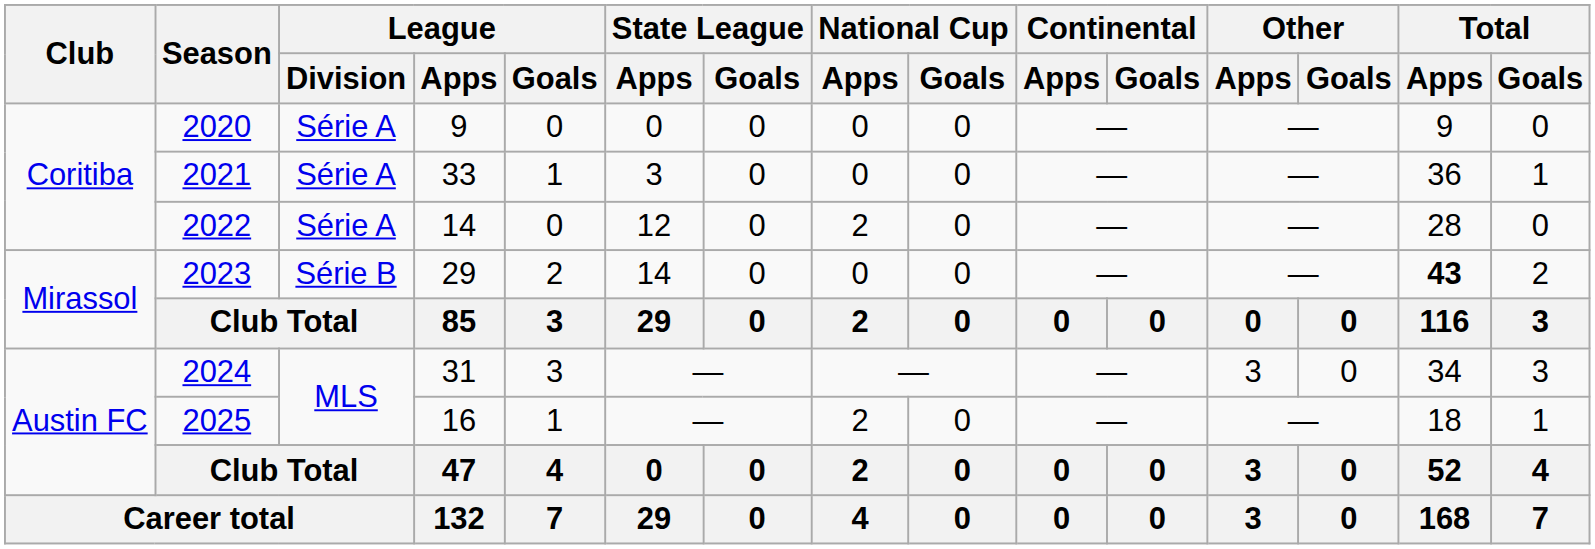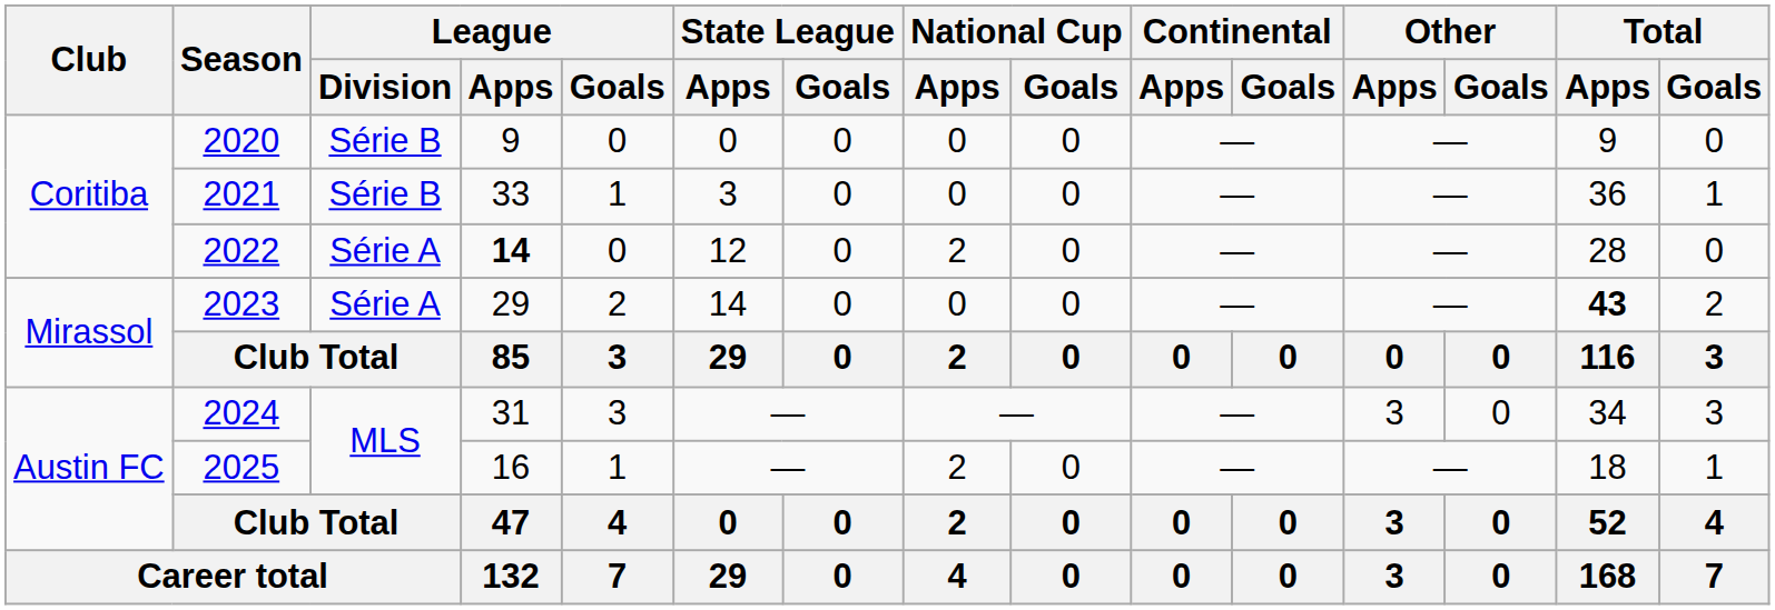2020 | League / Division: Série A -> Série B
2021 | League / Division: Série A -> Série B
2022 | League / Apps: normal -> bold
2023 | League / Division: Série B -> Série A
